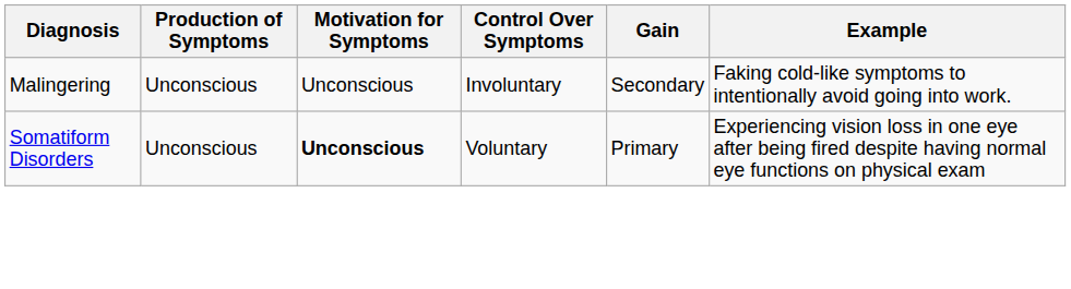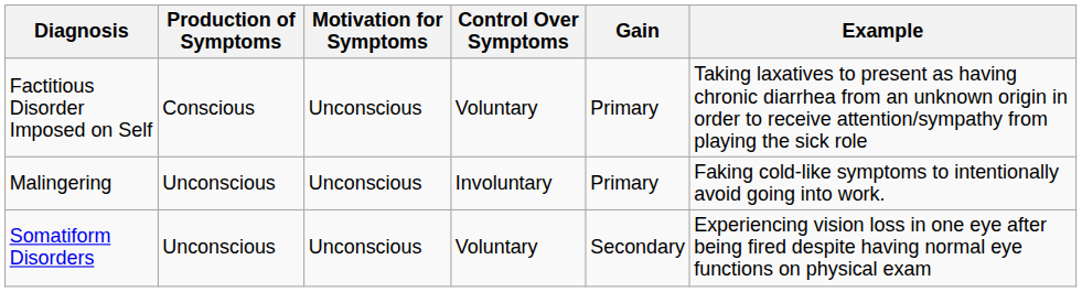+ row: Factitious Disorder Imposed on Self | Conscious | Unconscious | Voluntary | Primary | Taking laxatives to present as having chronic diarrhea from an unknown origin in order to receive attention/sympathy from playing the sick role
Malingering | Gain: Secondary -> Primary
Somatiform Disorders | Motivation for Symptoms: bold -> normal
Somatiform Disorders | Gain: Primary -> Secondary
